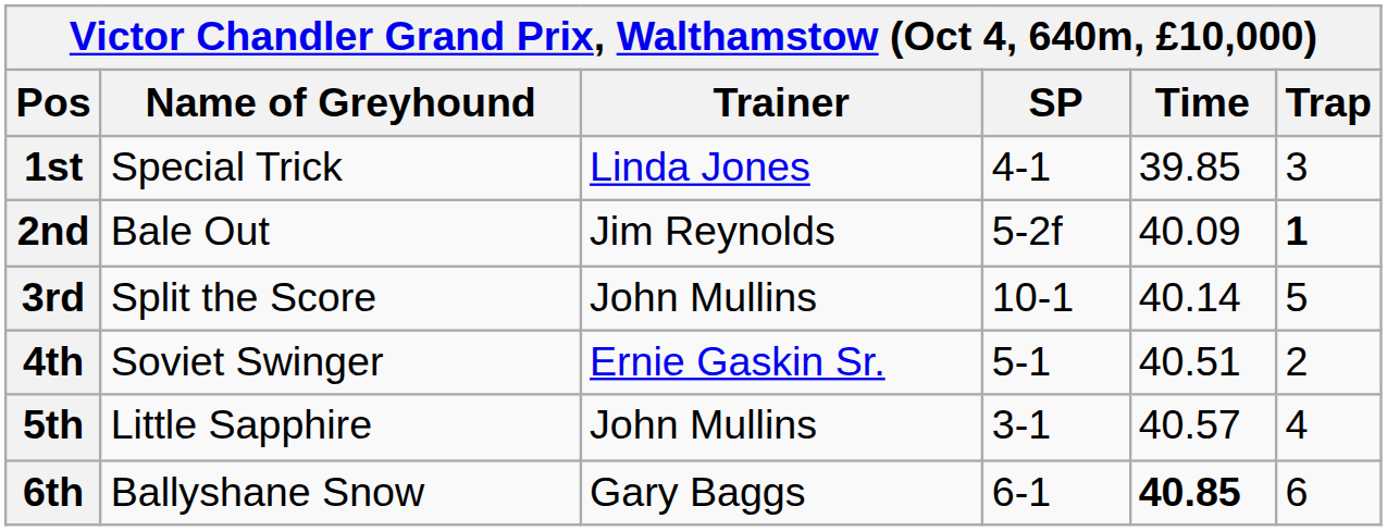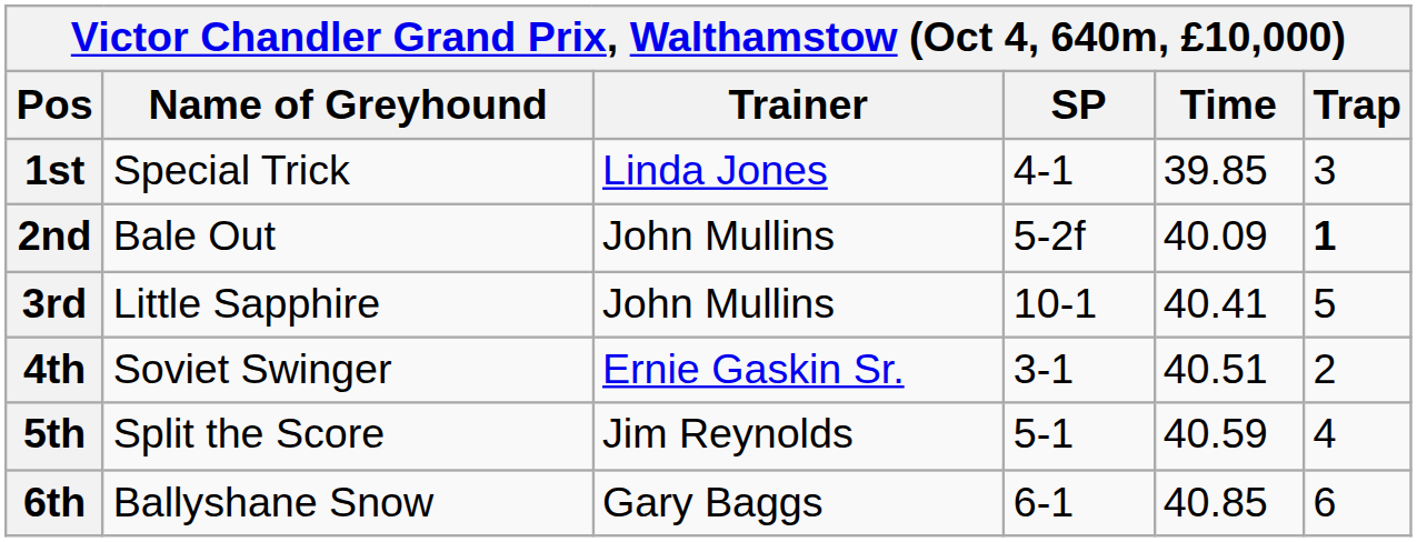2nd | Trainer: Jim Reynolds -> John Mullins
3rd | Name of Greyhound: Split the Score -> Little Sapphire
3rd | Time: 40.14 -> 40.41
4th | SP: 5-1 -> 3-1
5th | Name of Greyhound: Little Sapphire -> Split the Score
5th | Trainer: John Mullins -> Jim Reynolds
5th | SP: 3-1 -> 5-1
5th | Time: 40.57 -> 40.59
6th | Time: bold -> normal
